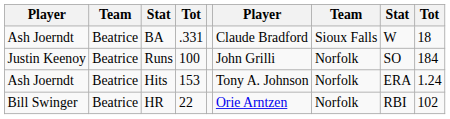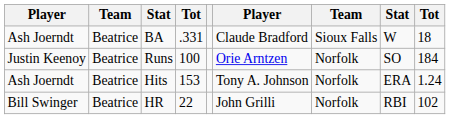Runs | column 6: John Grilli -> Orie Arntzen
HR | column 6: Orie Arntzen -> John Grilli
